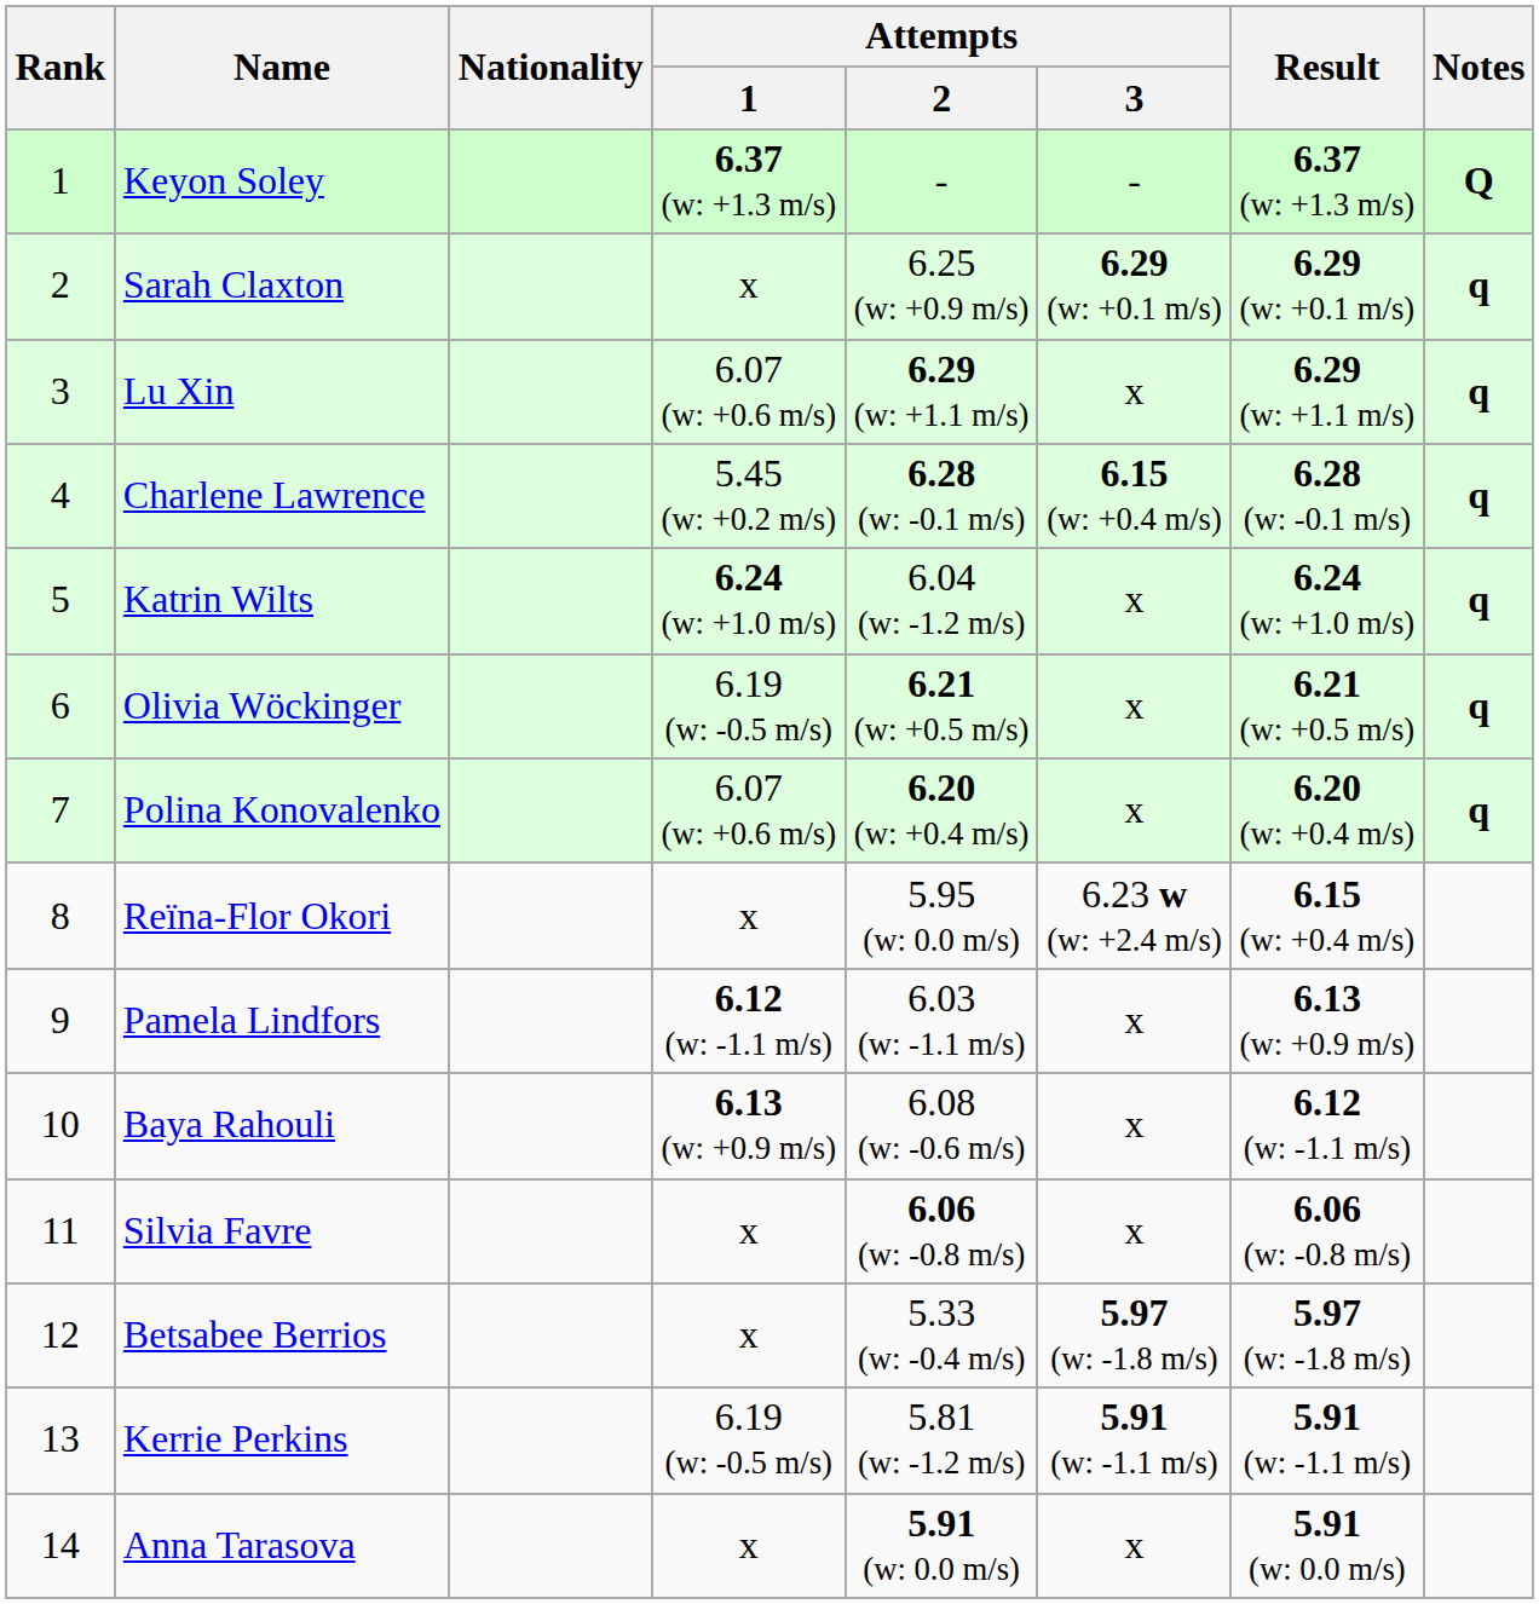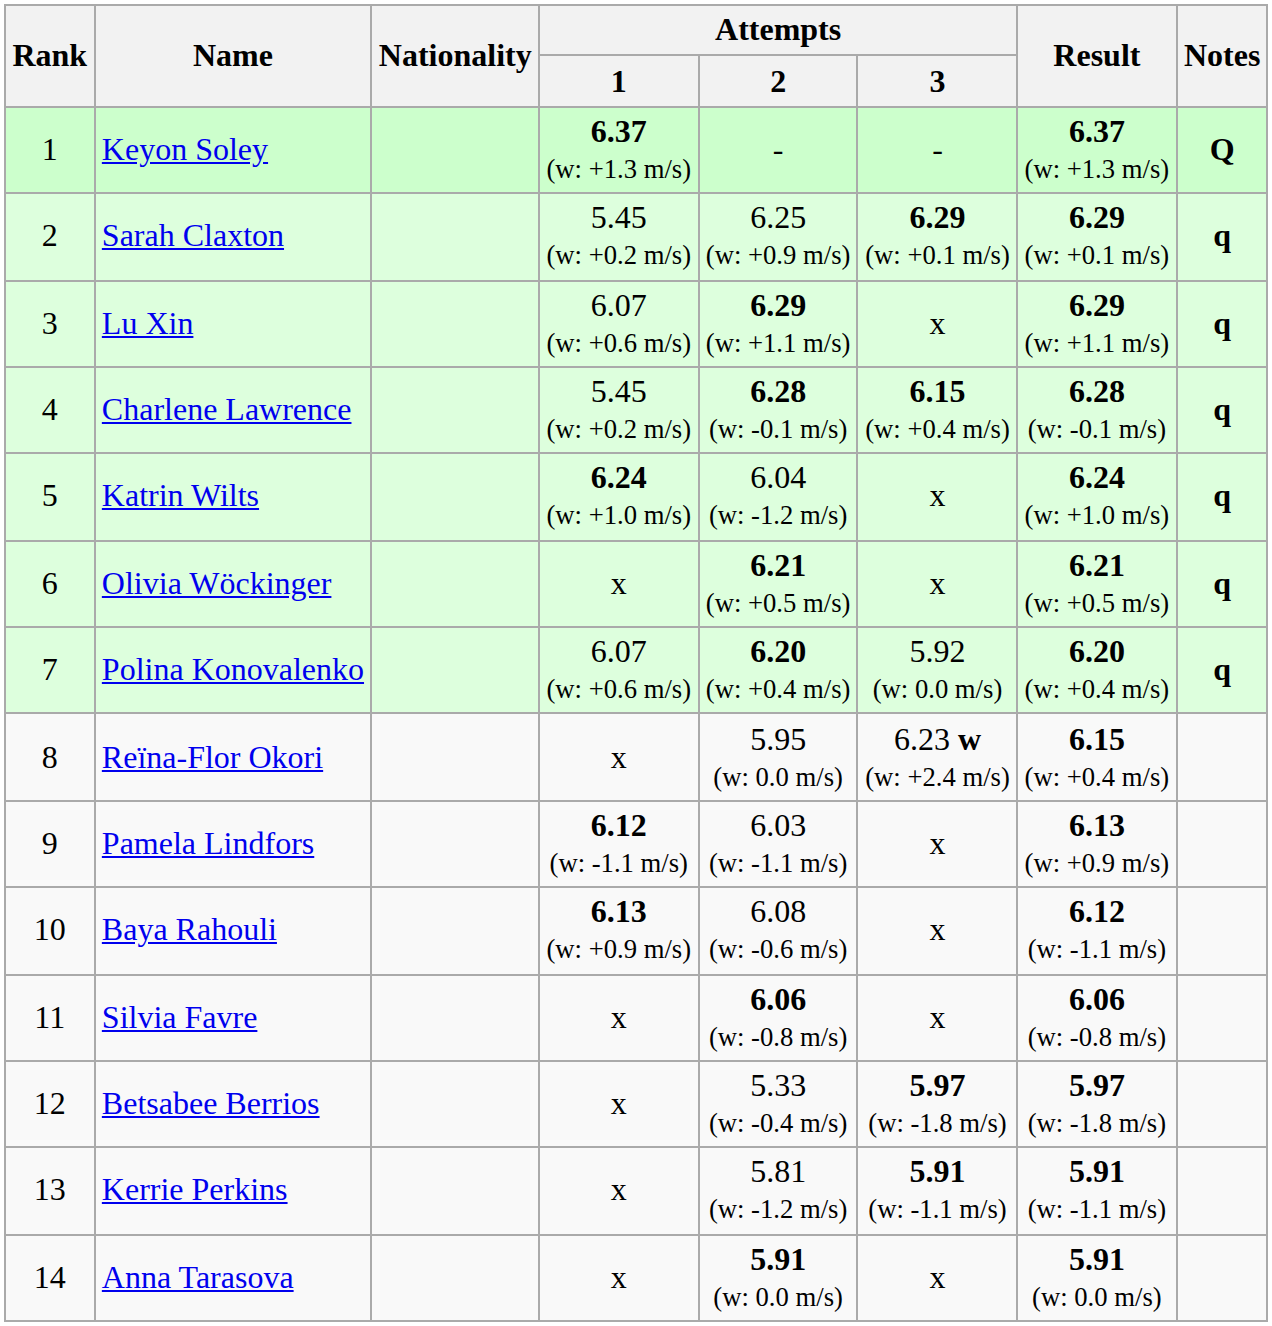Sarah Claxton | Attempts / 1: x -> 5.45 (w: +0.2 m/s)
Olivia Wöckinger | Attempts / 1: 6.19 (w: -0.5 m/s) -> x
Polina Konovalenko | Attempts / 3: x -> 5.92 (w: 0.0 m/s)
Kerrie Perkins | Attempts / 1: 6.19 (w: -0.5 m/s) -> x
